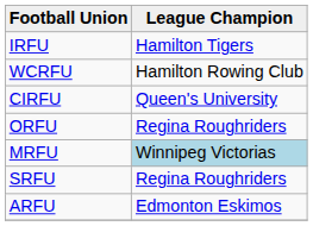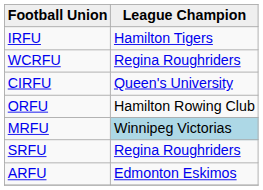WCRFU | League Champion: Hamilton Rowing Club -> Regina Roughriders
ORFU | League Champion: Regina Roughriders -> Hamilton Rowing Club
